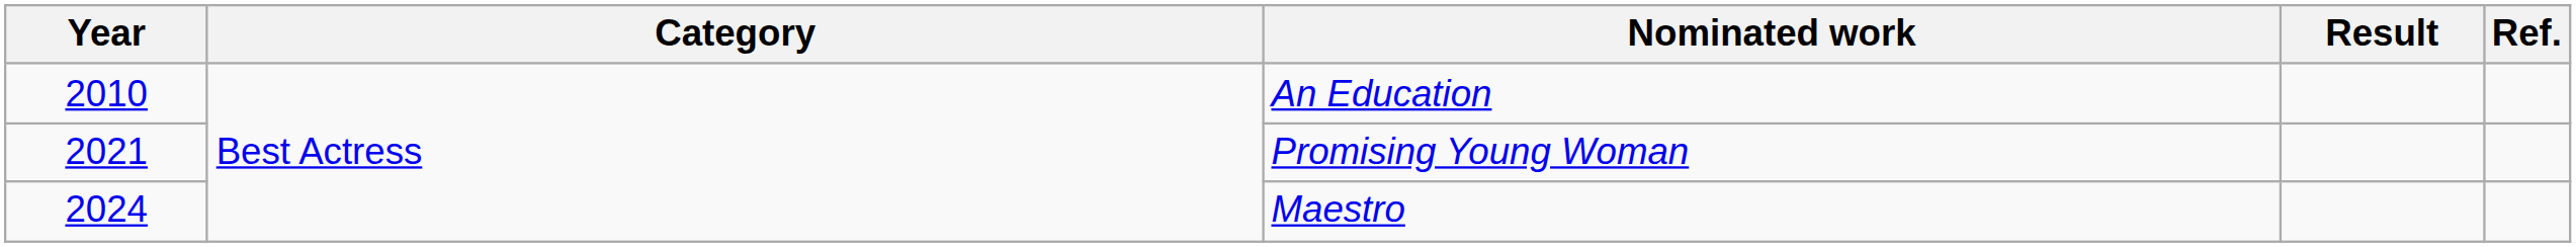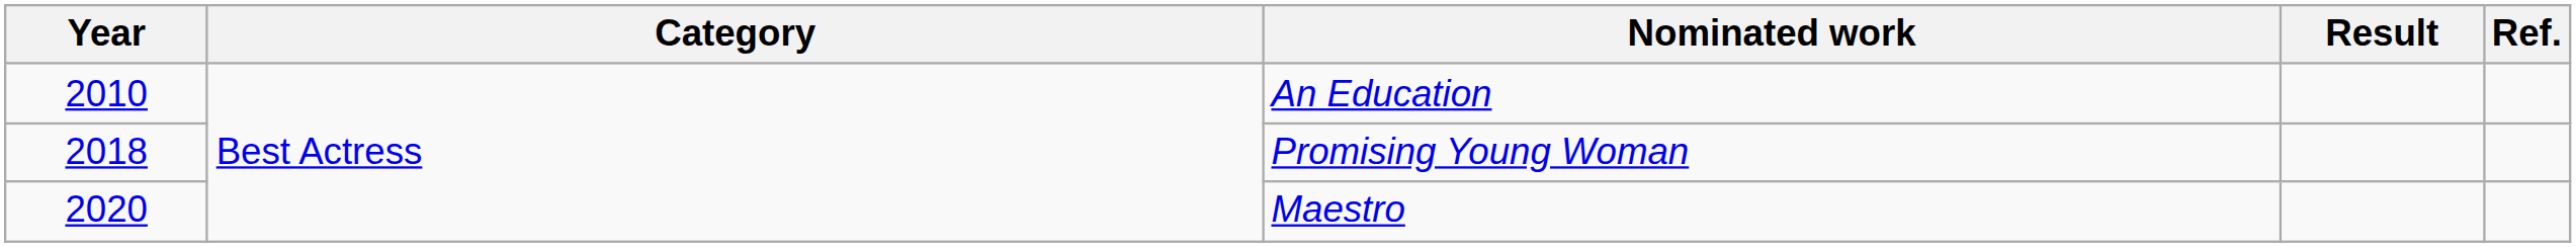Promising Young Woman | Year: 2021 -> 2018
Maestro | Year: 2024 -> 2020
